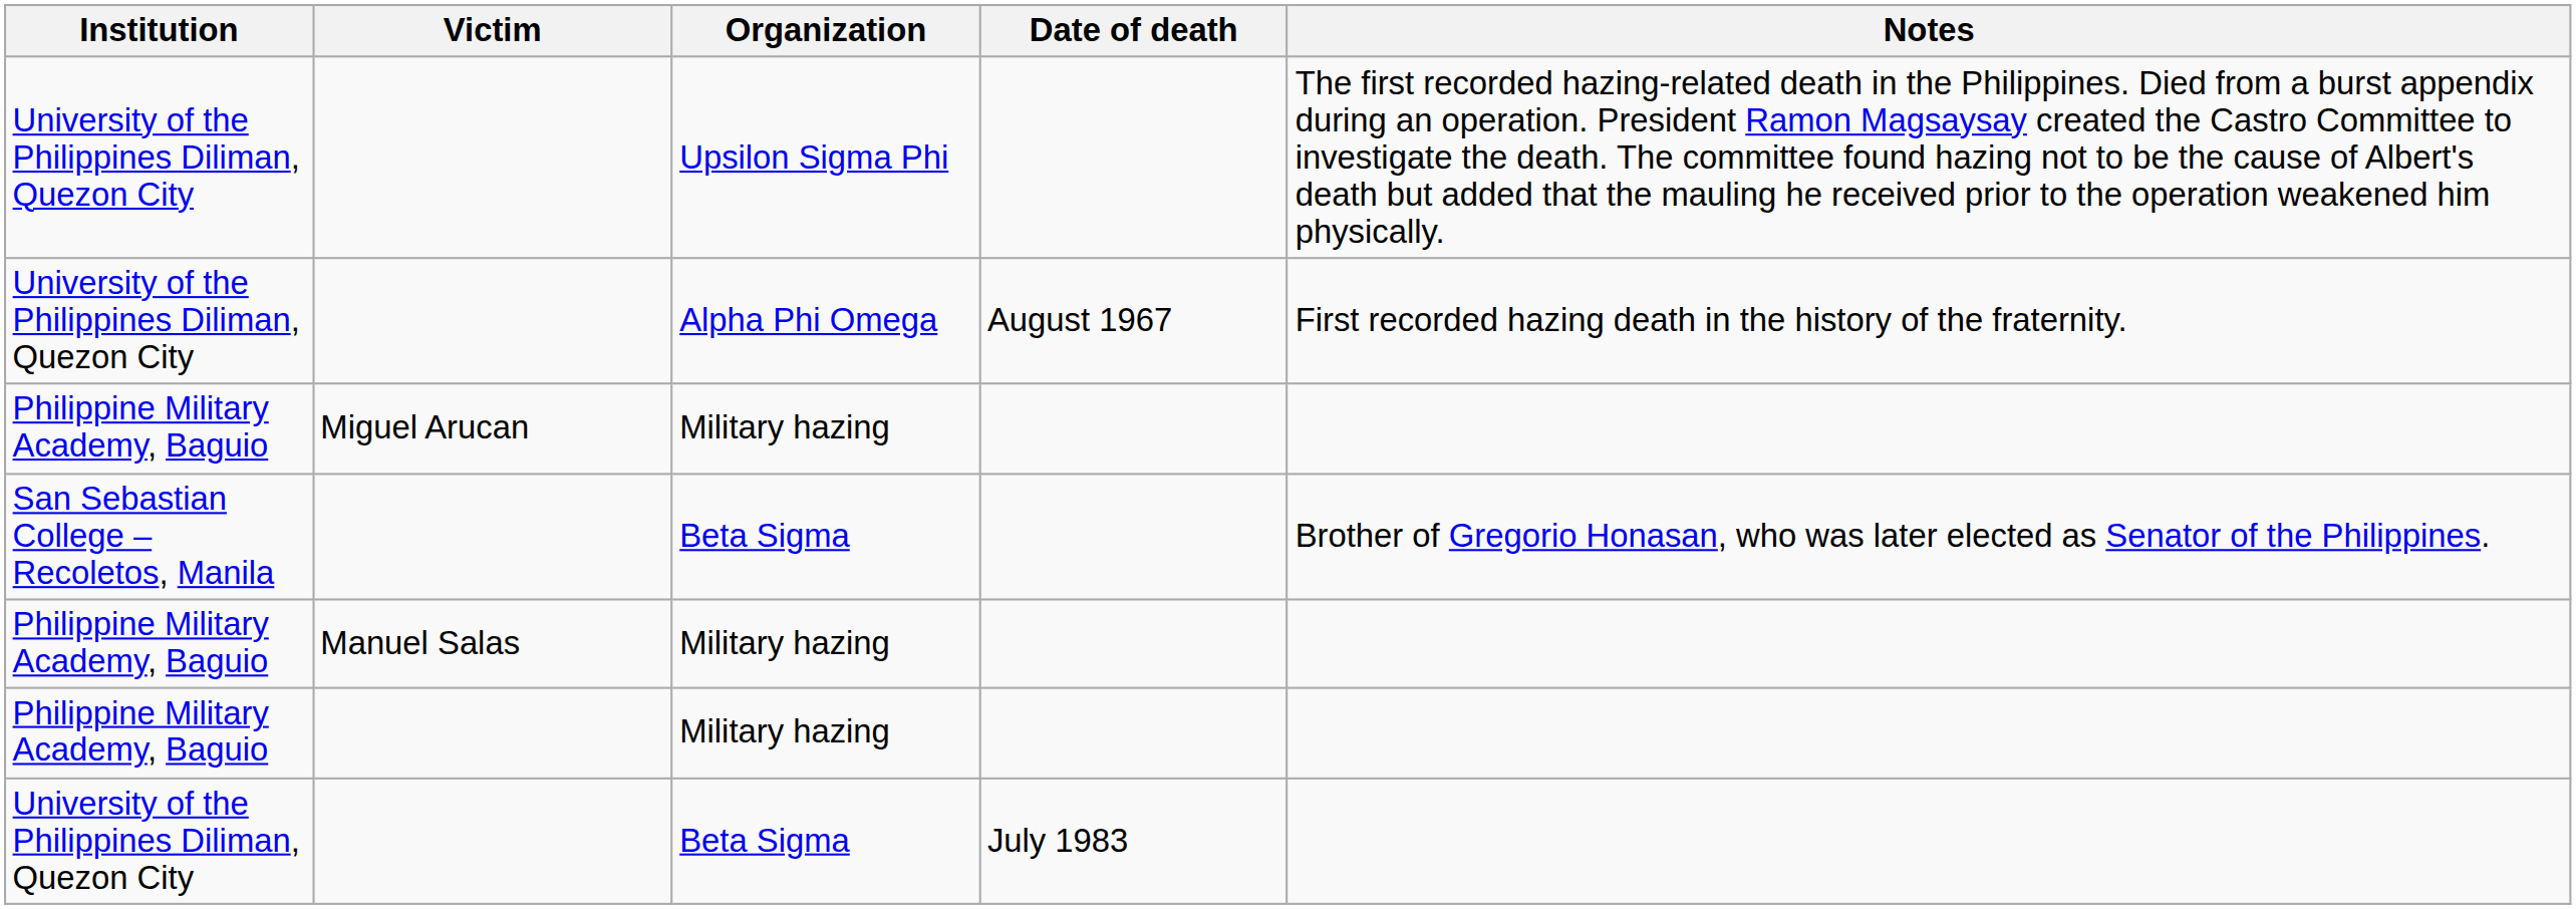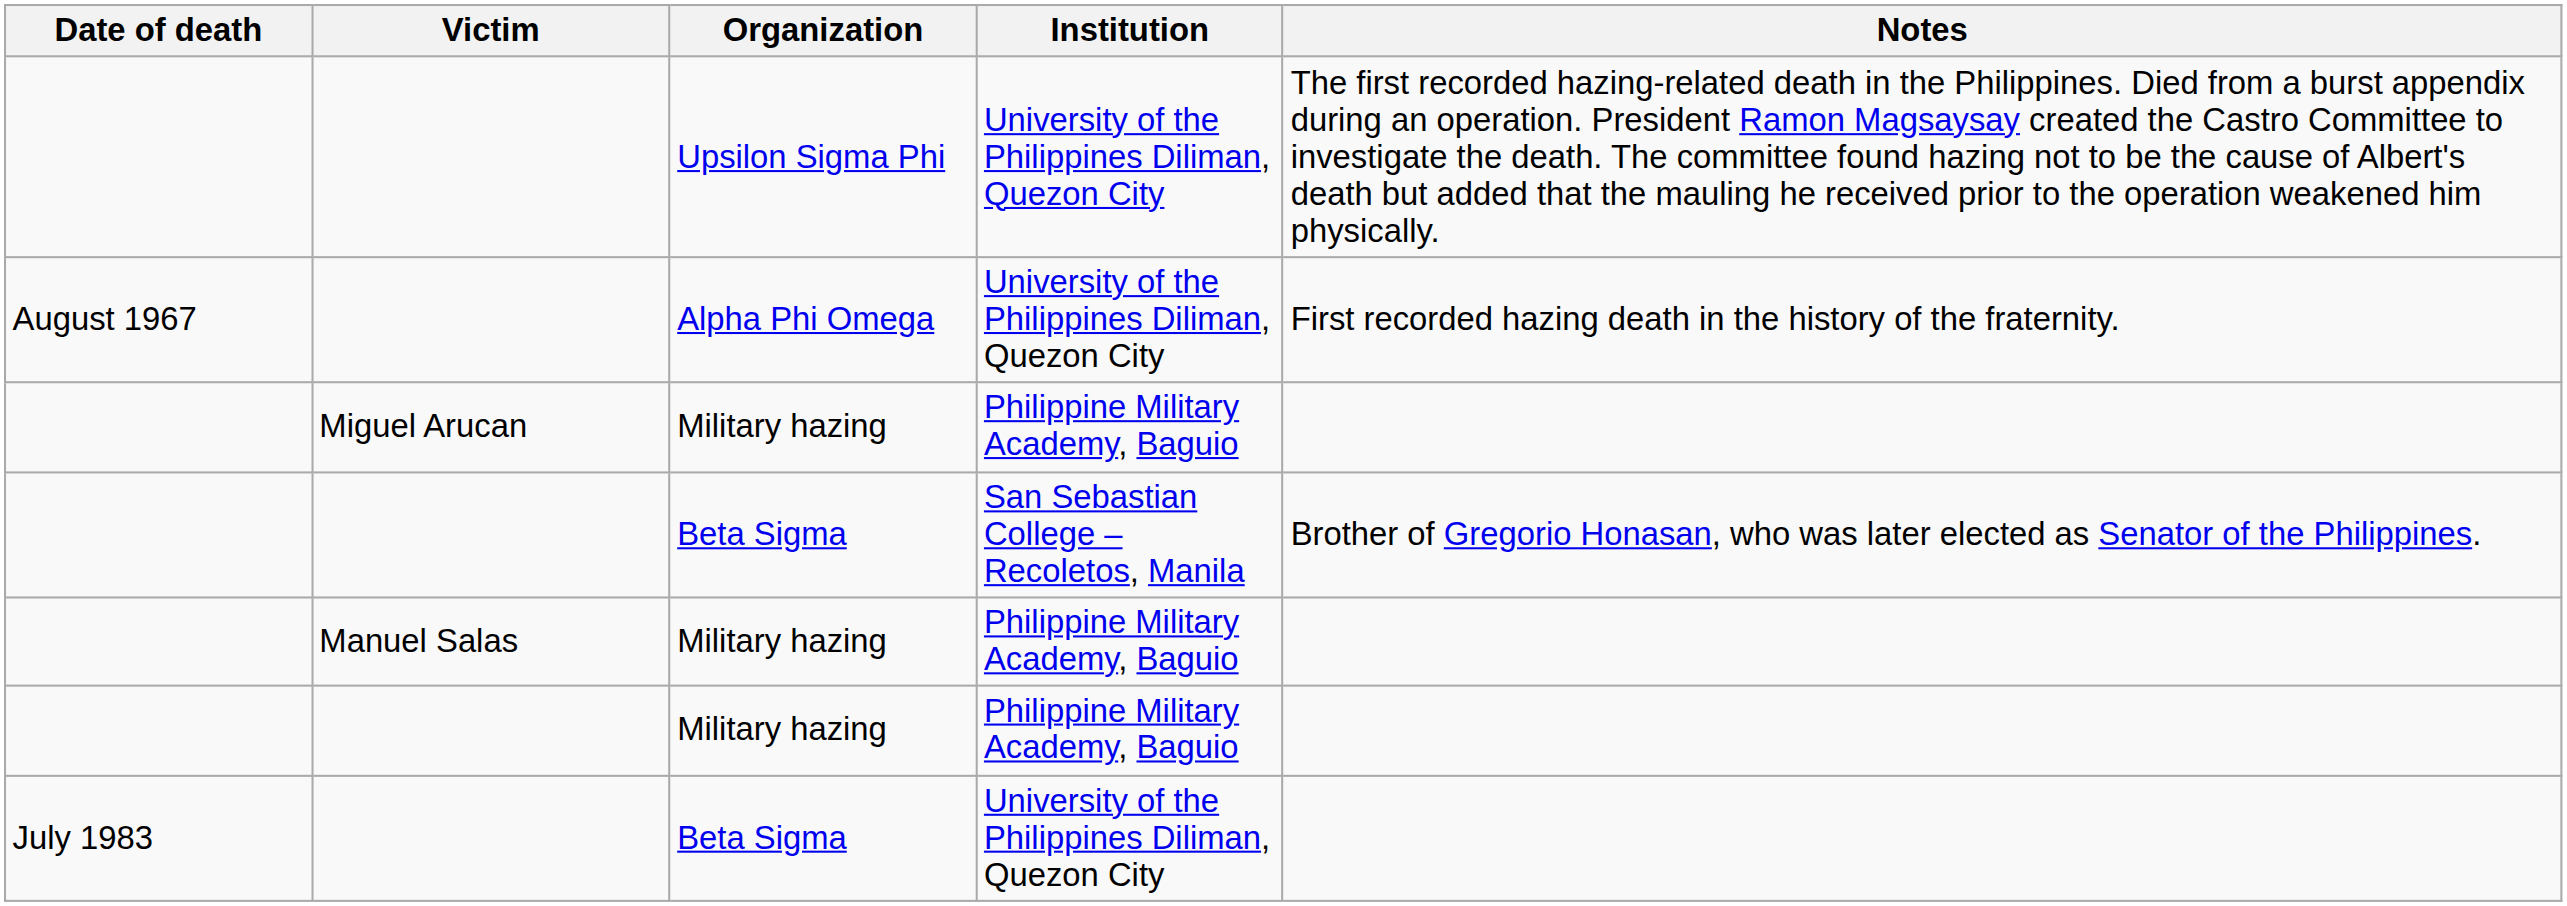columns swapped: Date of death <-> Institution
